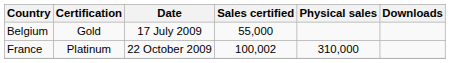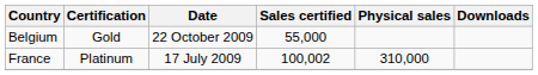Belgium | Date: 17 July 2009 -> 22 October 2009
France | Date: 22 October 2009 -> 17 July 2009
